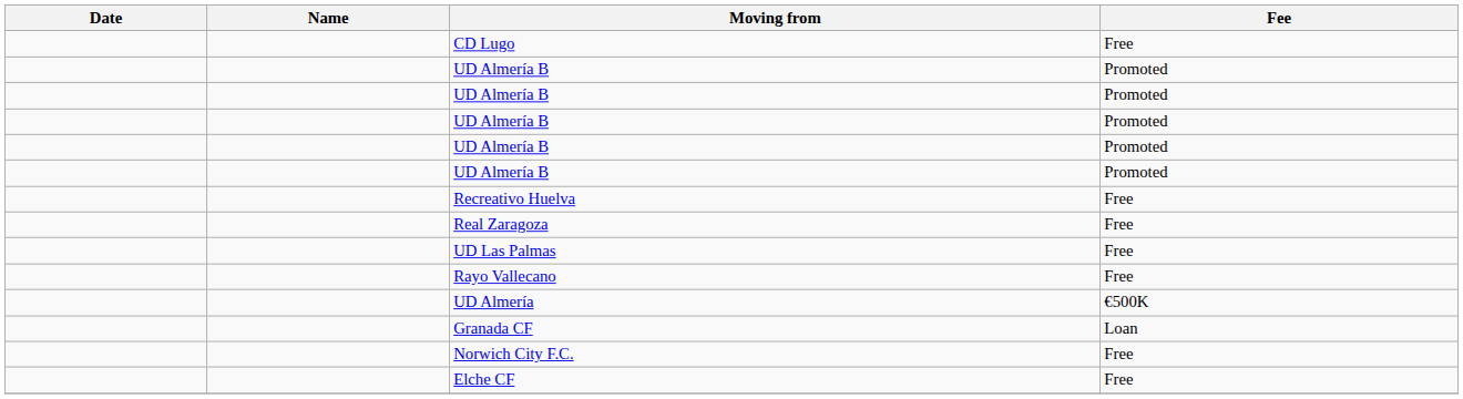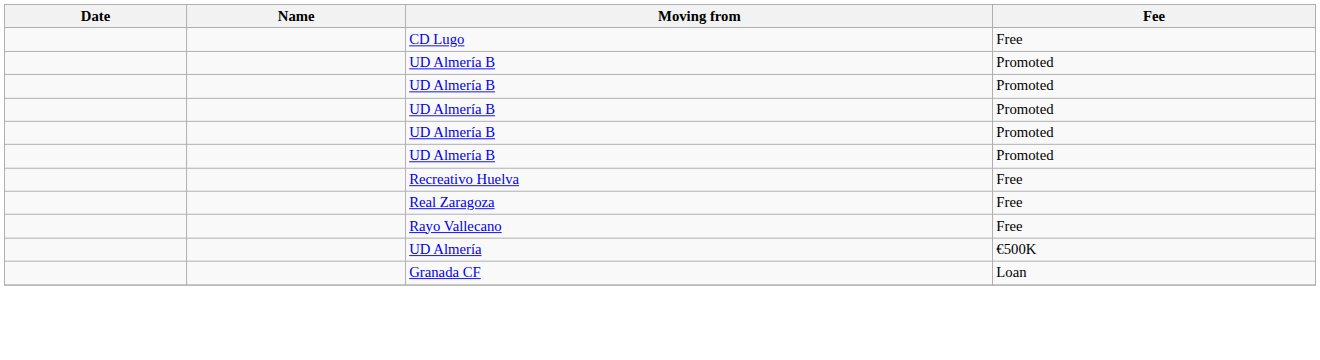- row: UD Las Palmas | Free
- row: Norwich City F.C. | Free
- row: Elche CF | Free
